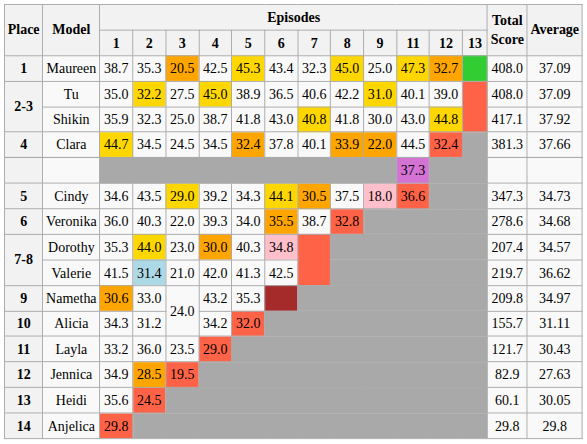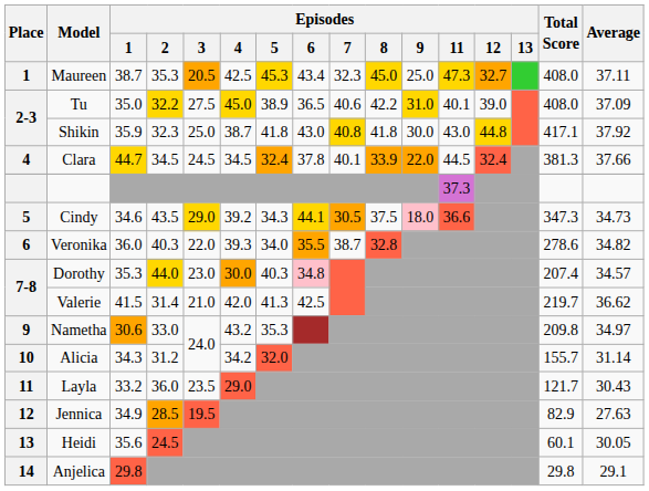Maureen | Average: 37.09 -> 37.11
Veronika | Average: 34.68 -> 34.82
Valerie | Episodes / 2: lightblue background -> no background
Alicia | Average: 31.11 -> 31.14
Anjelica | Average: 29.8 -> 29.1
